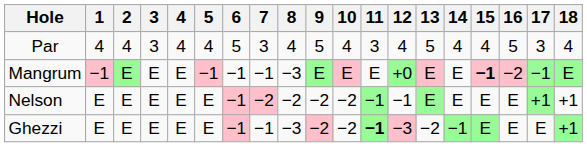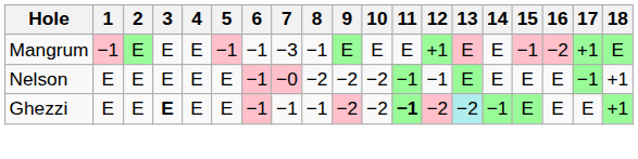- row: Par | 4 | 4 | 3 | 4 | 4 | 5 | 3 | 4 | 5 | 4 | 3 | 4 | 5 | 4 | 4 | 5 | 3 | 4
Mangrum | 7: −1 -> −3
Mangrum | 8: −3 -> −1
Mangrum | 10: pink background -> no background
Mangrum | 12: +0 -> +1
Mangrum | 15: bold -> normal
Mangrum | 17: −1 -> +1
Nelson | 7: −2 -> −0
Nelson | 17: +1 -> −1
Ghezzi | 3: normal -> bold
Ghezzi | 8: −3 -> −1
Ghezzi | 12: −3 -> −2
Ghezzi | 13: no background -> paleturquoise background
